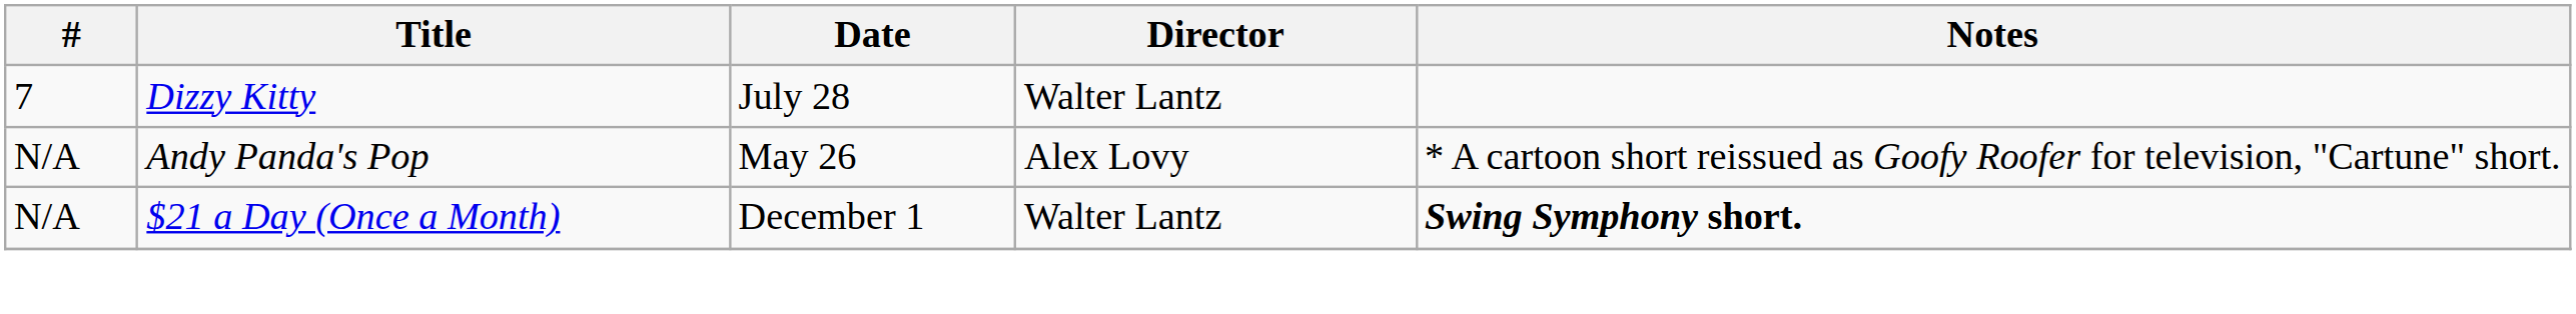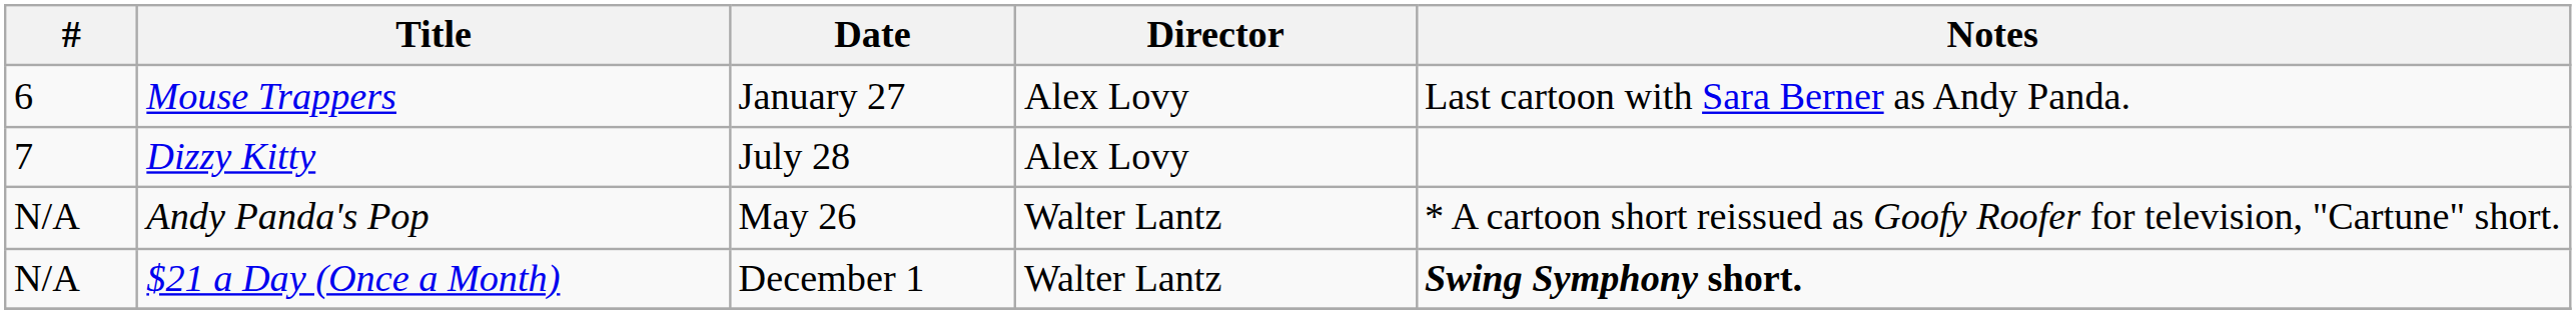+ row: 6 | Mouse Trappers | January 27 | Alex Lovy | Last cartoon with Sara Berner as Andy Panda.
Dizzy Kitty | Director: Walter Lantz -> Alex Lovy
Andy Panda's Pop | Director: Alex Lovy -> Walter Lantz
